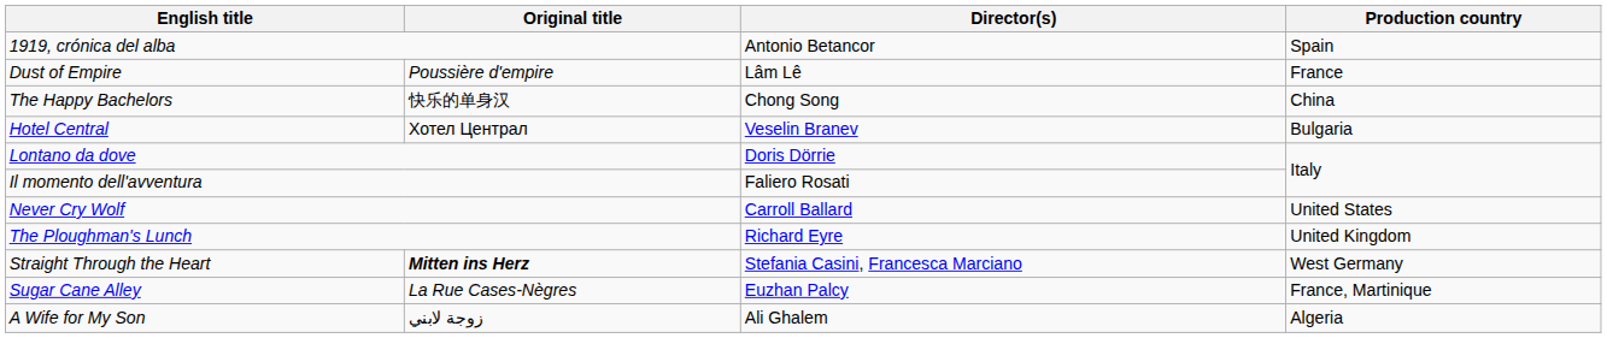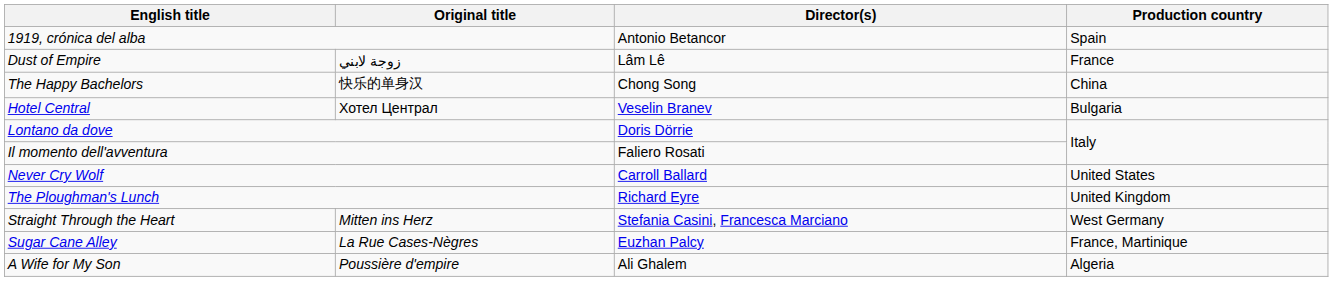Dust of Empire | Original title: Poussière d'empire -> زوجة لابني
Straight Through the Heart | Original title: bold -> normal
A Wife for My Son | Original title: زوجة لابني -> Poussière d'empire
